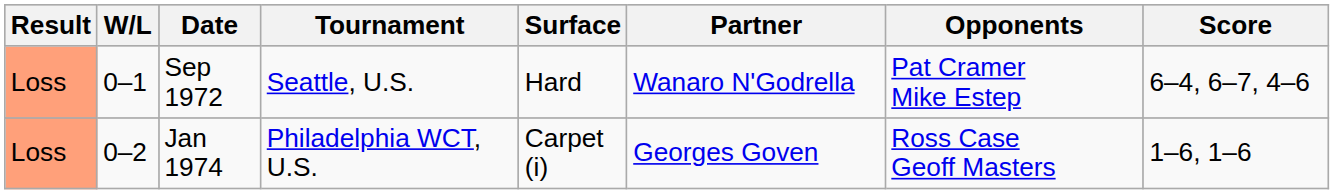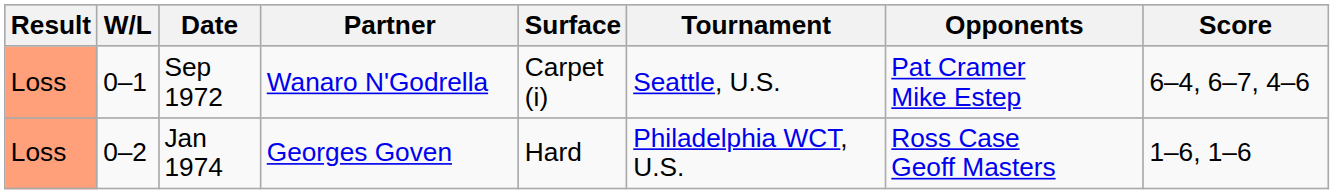columns swapped: Tournament <-> Partner
Sep 1972 | Surface: Hard -> Carpet (i)
Jan 1974 | Surface: Carpet (i) -> Hard
